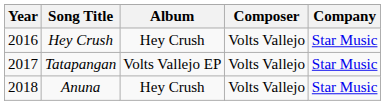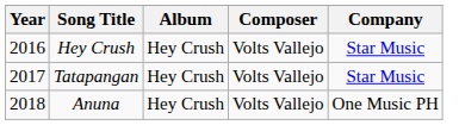Tatapangan | Album: Volts Vallejo EP -> Hey Crush
Anuna | Company: Star Music -> One Music PH
